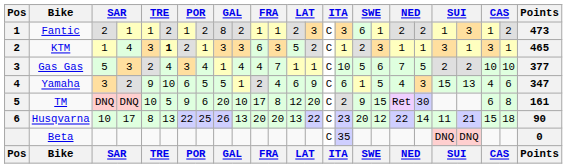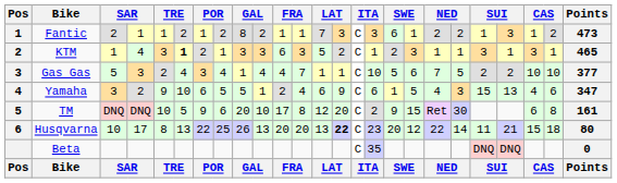Fantic | column 13: 2 -> 7
Husqvarna | column 14: normal -> bold
Husqvarna | Points: 90 -> 80
